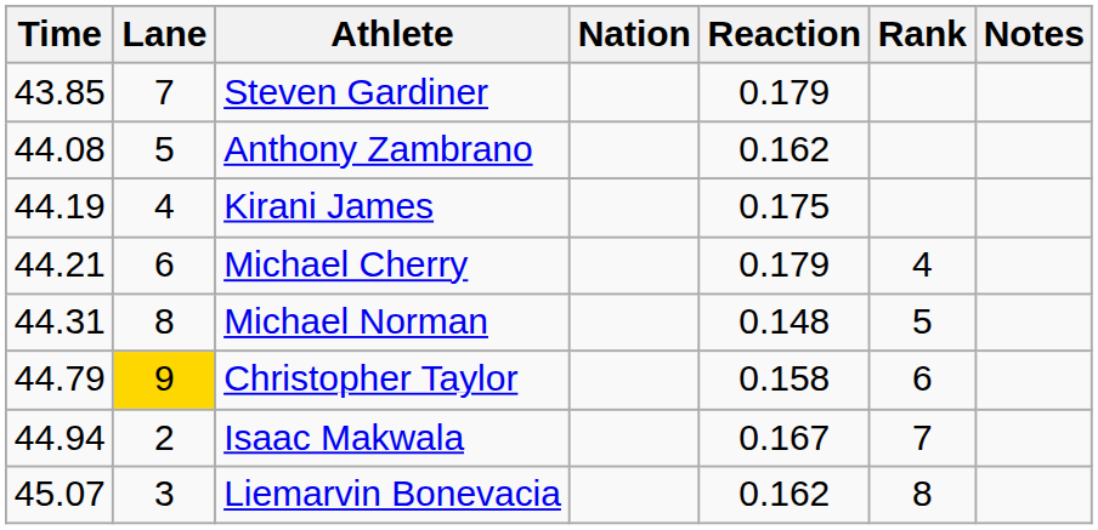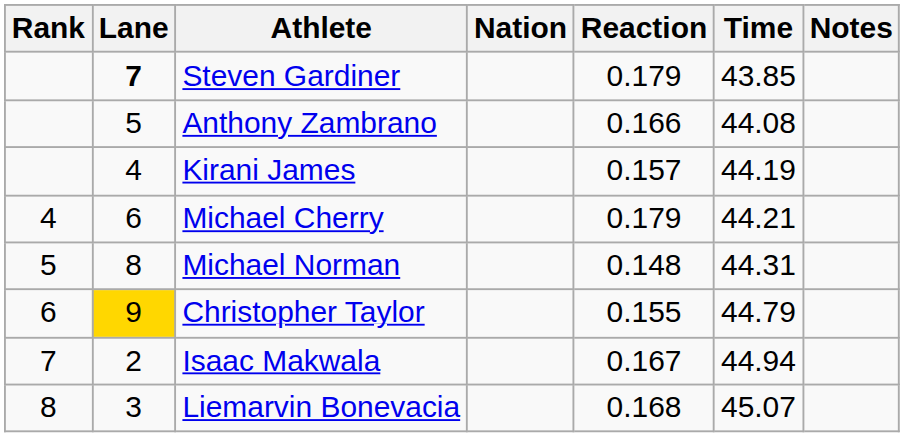columns swapped: Rank <-> Time
Steven Gardiner | Lane: normal -> bold
Anthony Zambrano | Reaction: 0.162 -> 0.166
Kirani James | Reaction: 0.175 -> 0.157
Christopher Taylor | Reaction: 0.158 -> 0.155
Liemarvin Bonevacia | Reaction: 0.162 -> 0.168
